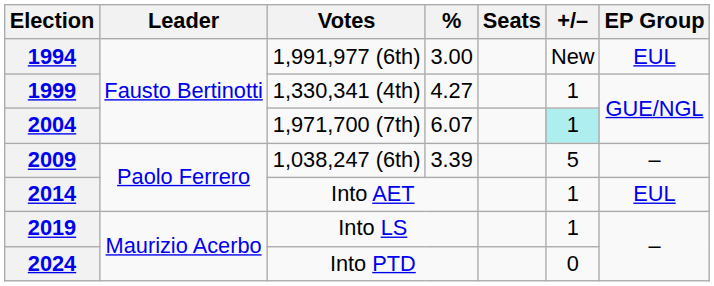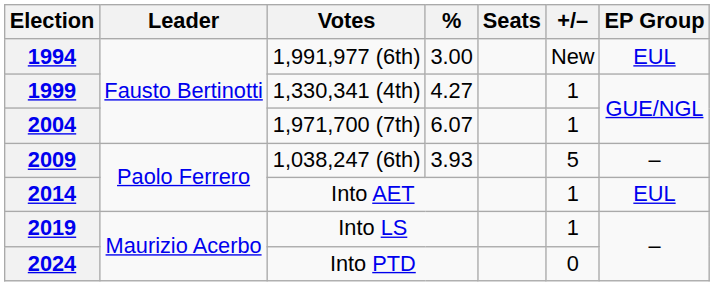2004 | +/–: paleturquoise background -> no background
2009 | %: 3.39 -> 3.93
